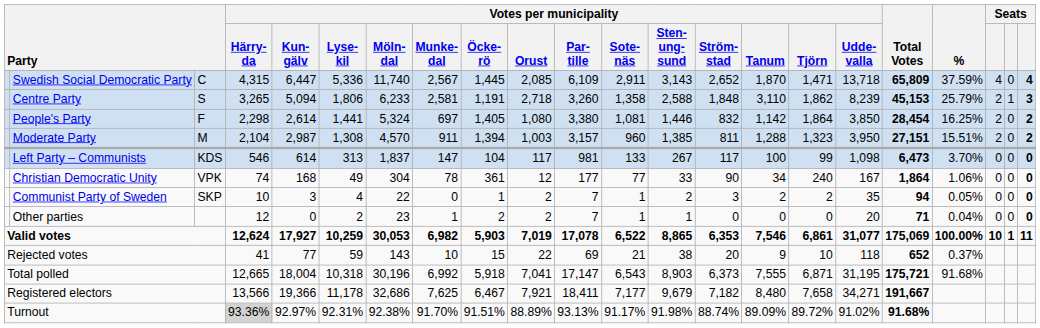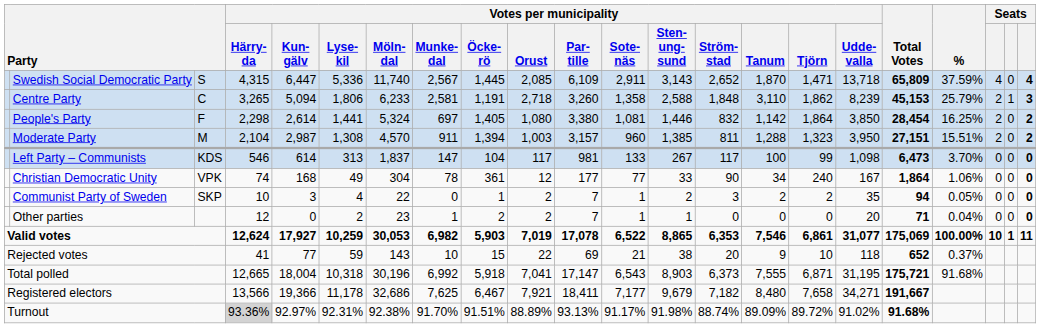Swedish Social Democratic Party | column 3: C -> S
Centre Party | column 3: S -> C
